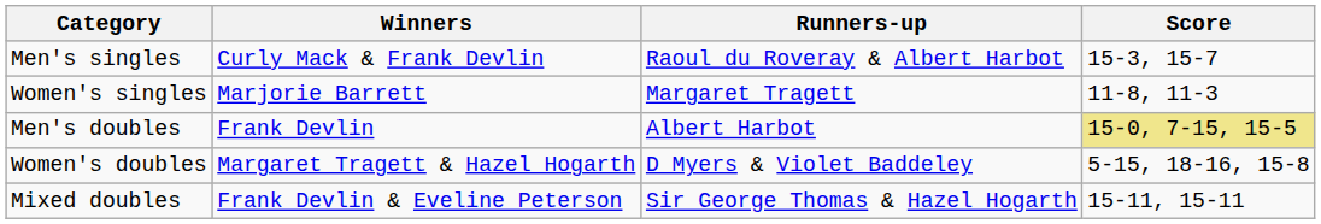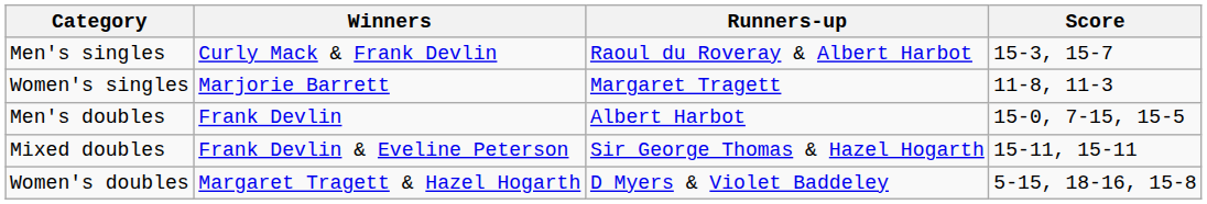Men's doubles | Score: khaki background -> no background
rows swapped: Women's doubles <-> Mixed doubles
